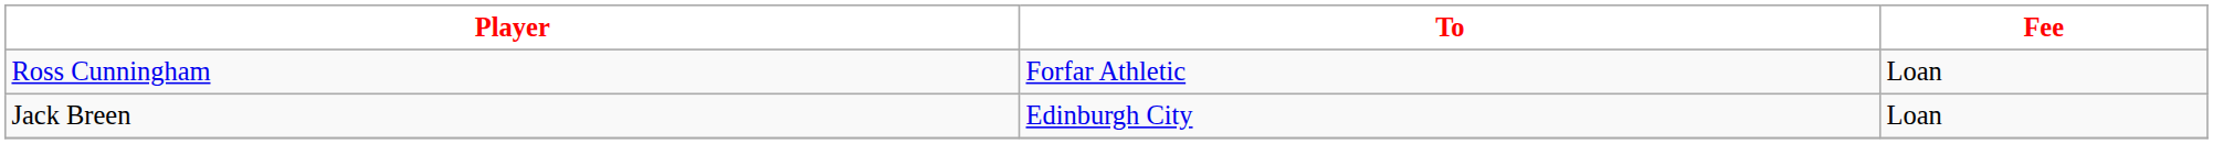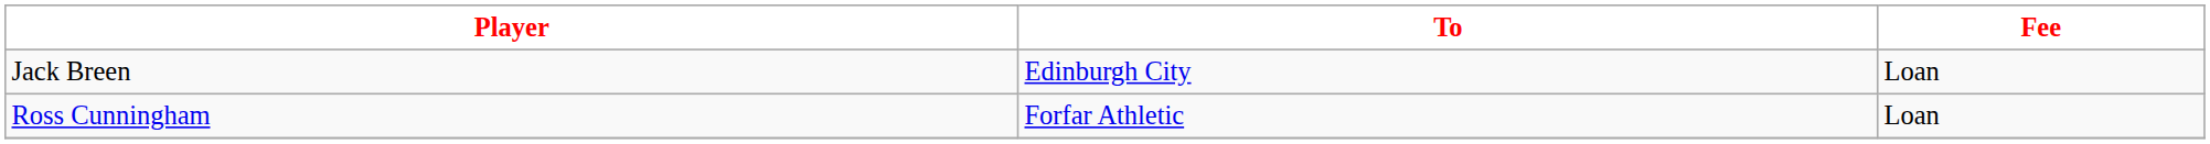rows swapped: Ross Cunningham <-> Jack Breen
